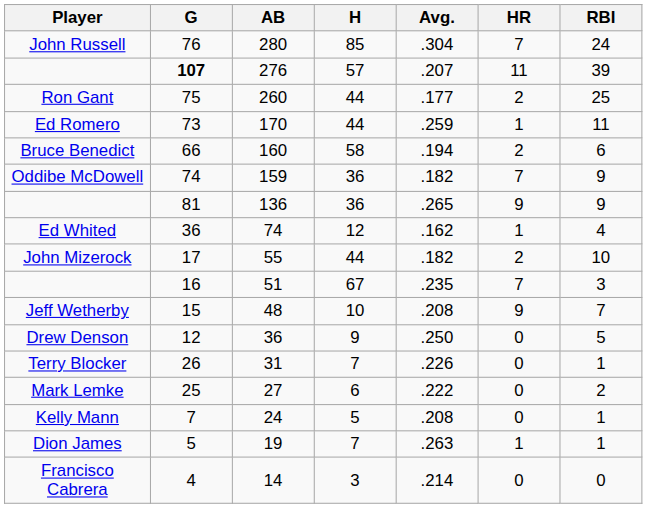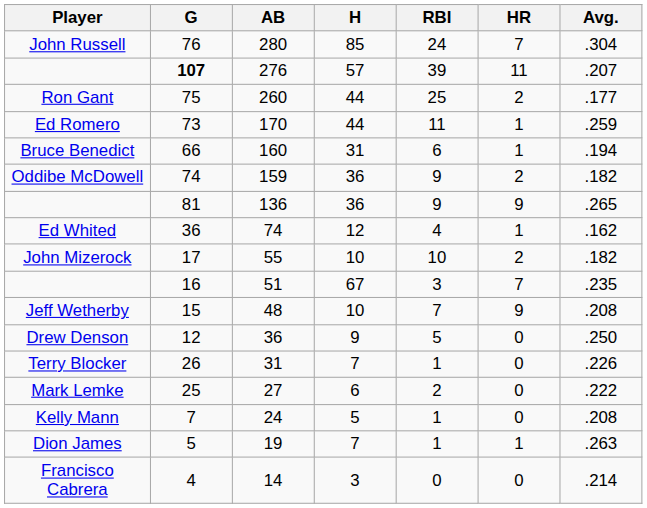columns swapped: Avg. <-> RBI
160 | H: 58 -> 31
160 | HR: 2 -> 1
159 | HR: 7 -> 2
55 | H: 44 -> 10
